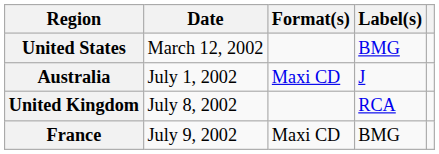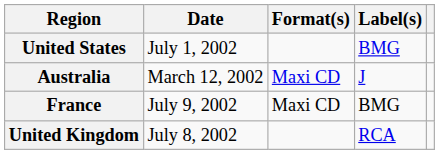United States | Date: March 12, 2002 -> July 1, 2002
Australia | Date: July 1, 2002 -> March 12, 2002
rows swapped: United Kingdom <-> France
